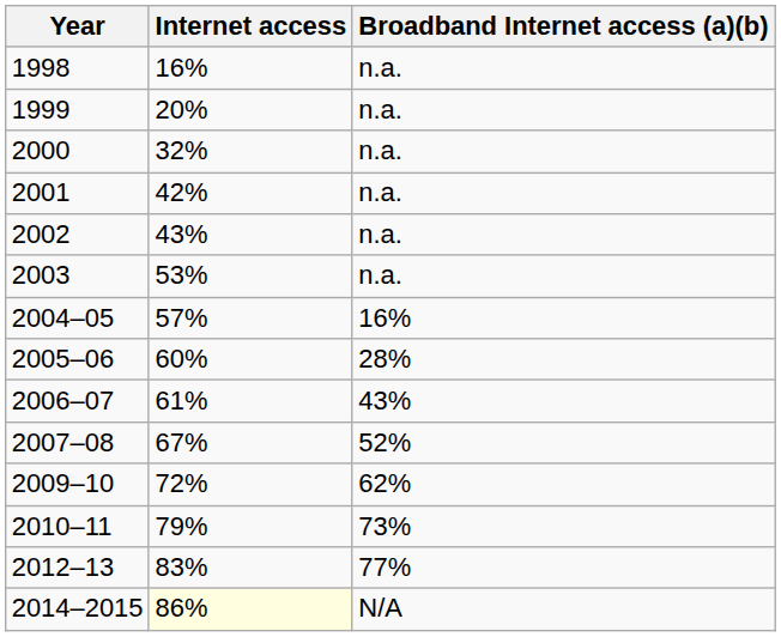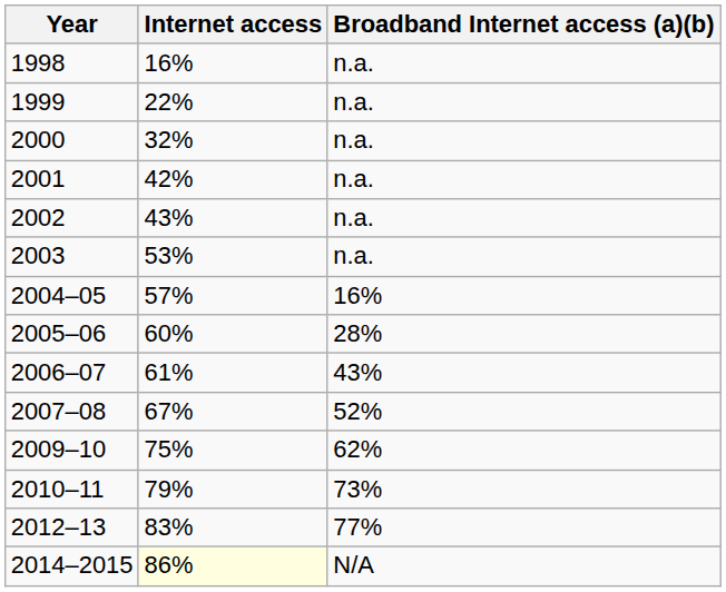1999 | Internet access: 20% -> 22%
2009–10 | Internet access: 72% -> 75%
